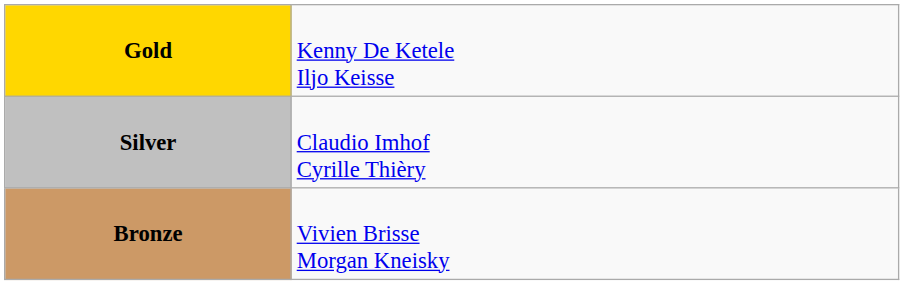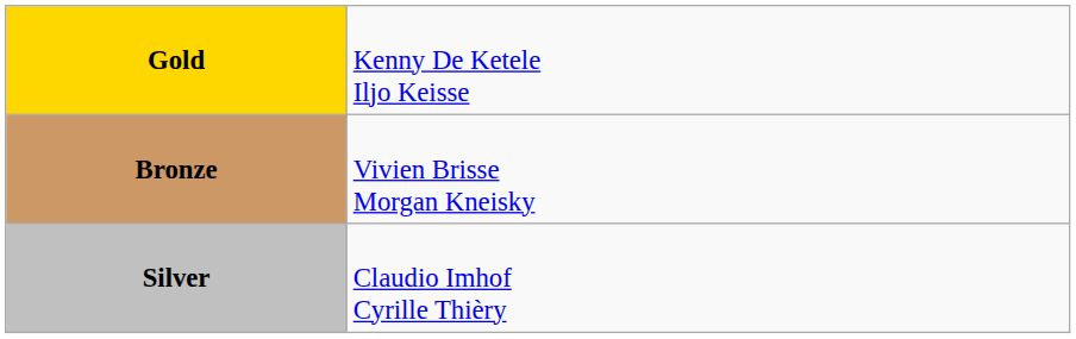rows swapped: Silver <-> Bronze
